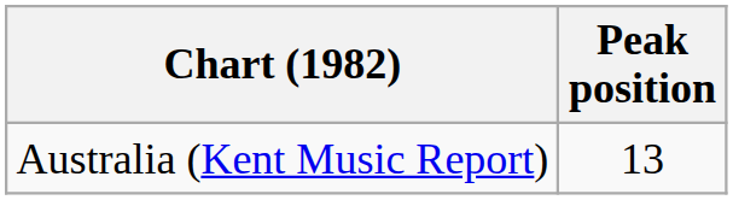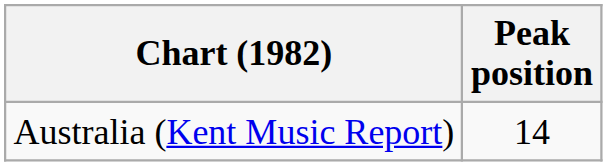Australia (Kent Music Report) | Peak position: 13 -> 14
